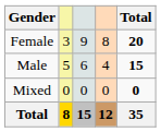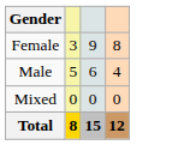- column: Total | 20 | 15 | 0 | 35
